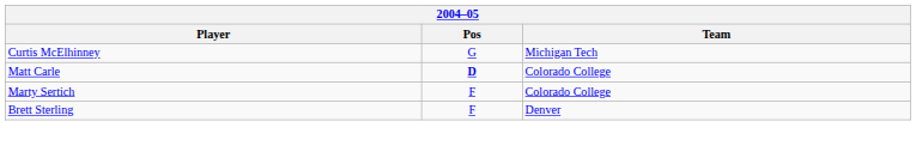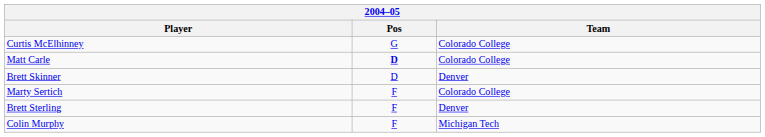Curtis McElhinney | Team: Michigan Tech -> Colorado College
+ row: Brett Skinner | D | Denver
+ row: Colin Murphy | F | Michigan Tech
